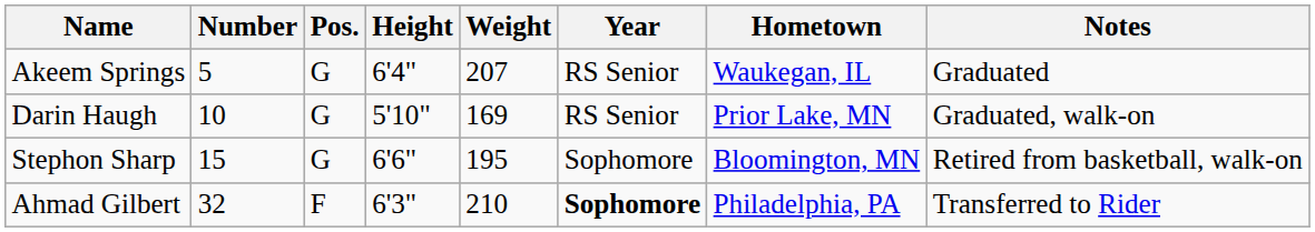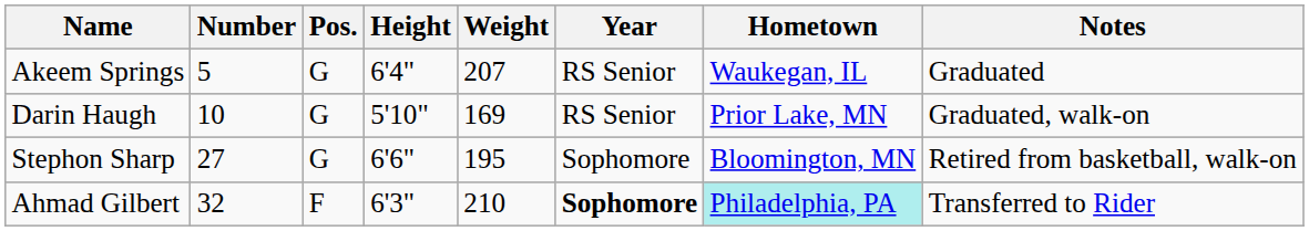Stephon Sharp | Number: 15 -> 27
Ahmad Gilbert | Hometown: no background -> paleturquoise background
